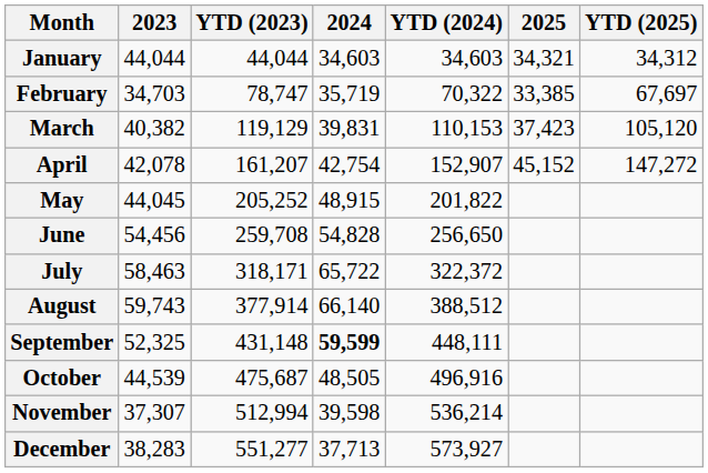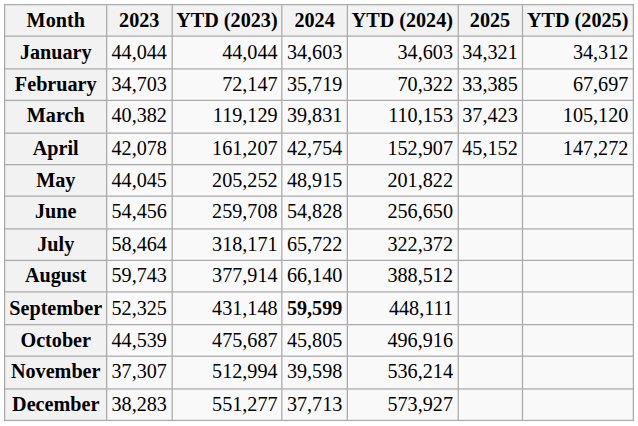February | YTD (2023): 78,747 -> 72,147
July | 2023: 58,463 -> 58,464
October | 2024: 48,505 -> 45,805
